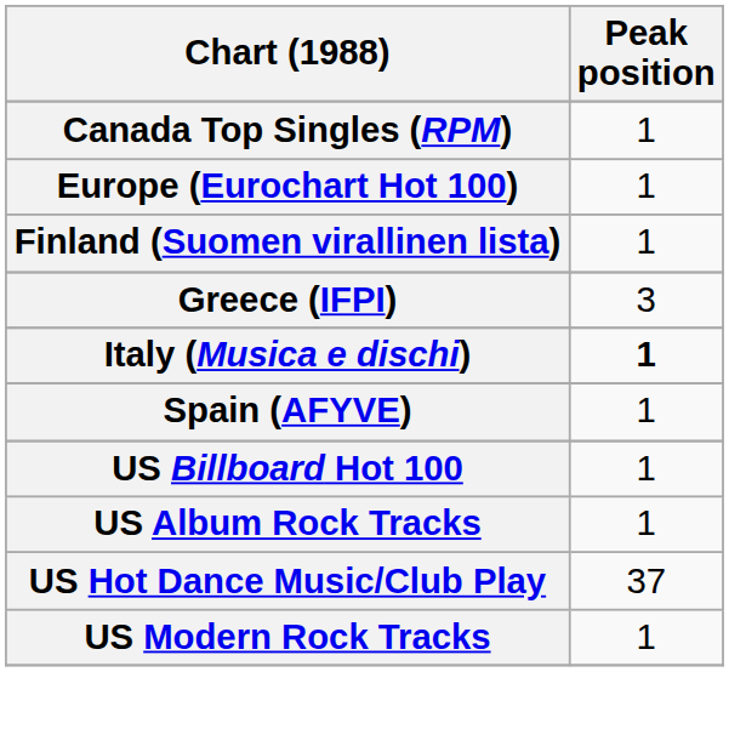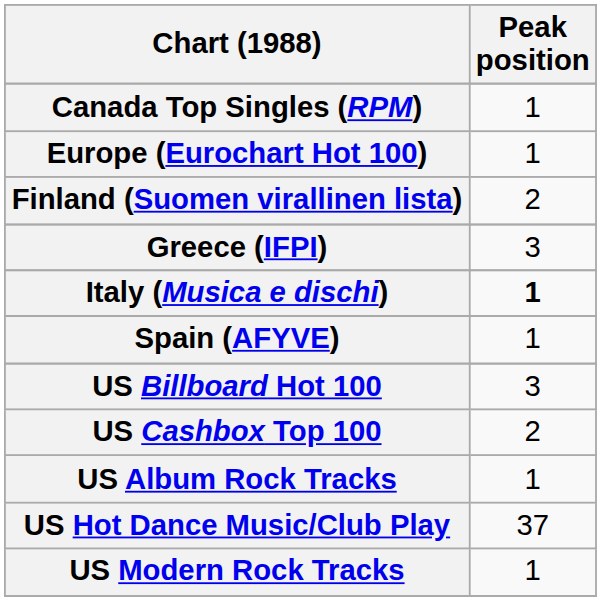Finland (Suomen virallinen lista) | Peak position: 1 -> 2
US Billboard Hot 100 | Peak position: 1 -> 3
+ row: US Cashbox Top 100 | 2
